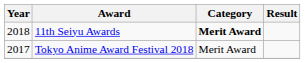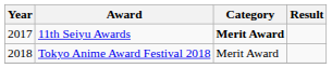11th Seiyu Awards | Year: 2018 -> 2017
Tokyo Anime Award Festival 2018 | Year: 2017 -> 2018
